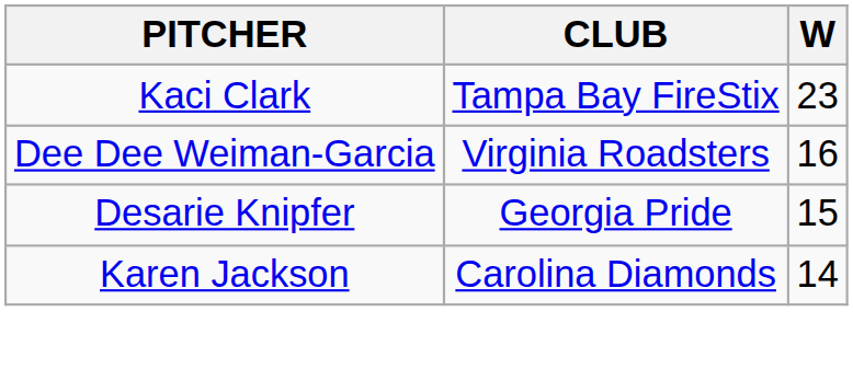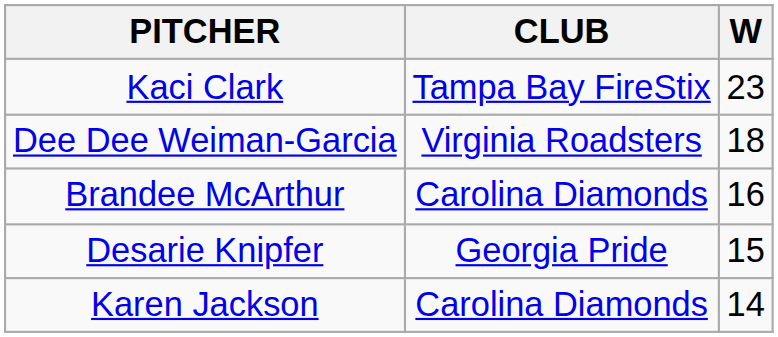Dee Dee Weiman-Garcia | W: 16 -> 18
+ row: Brandee McArthur | Carolina Diamonds | 16
